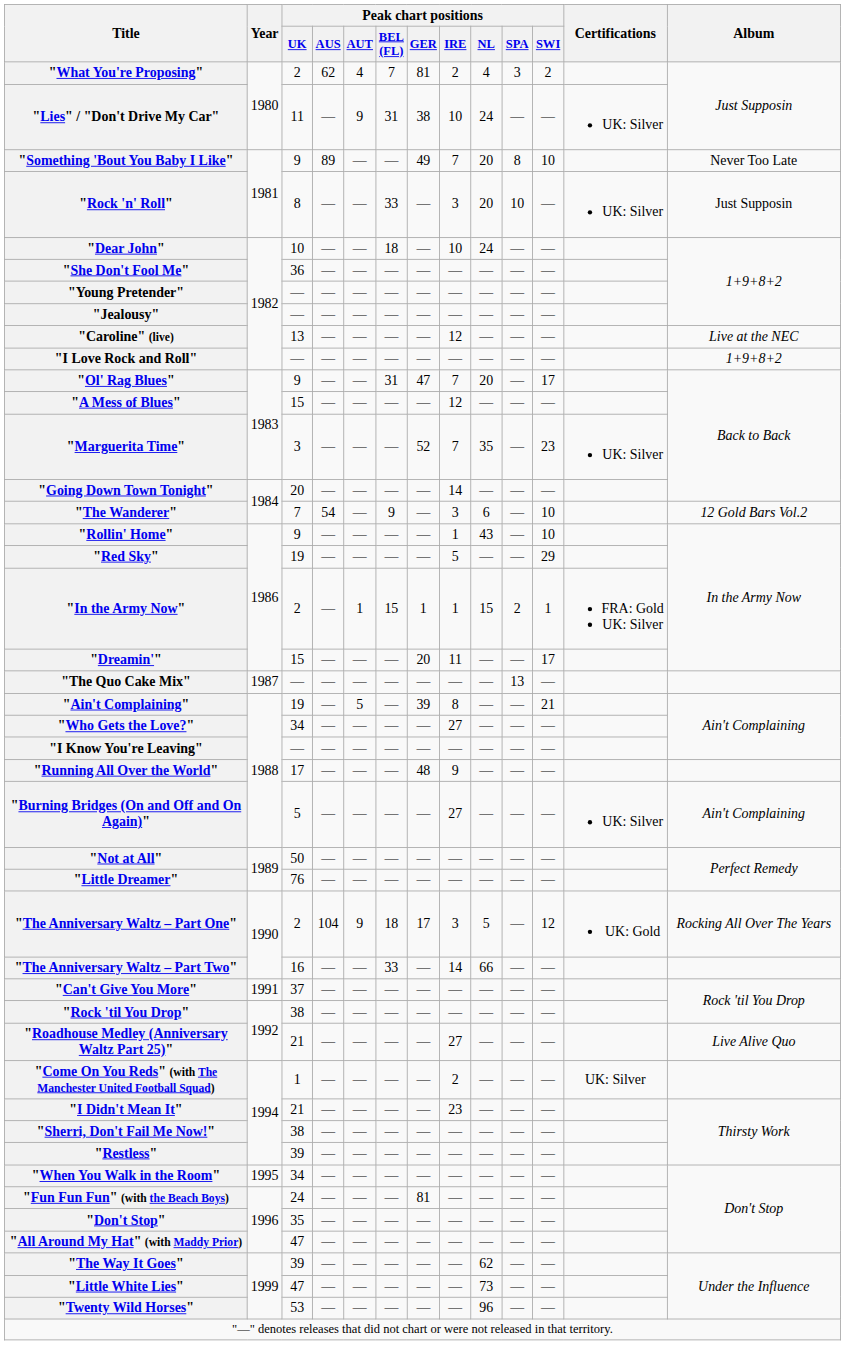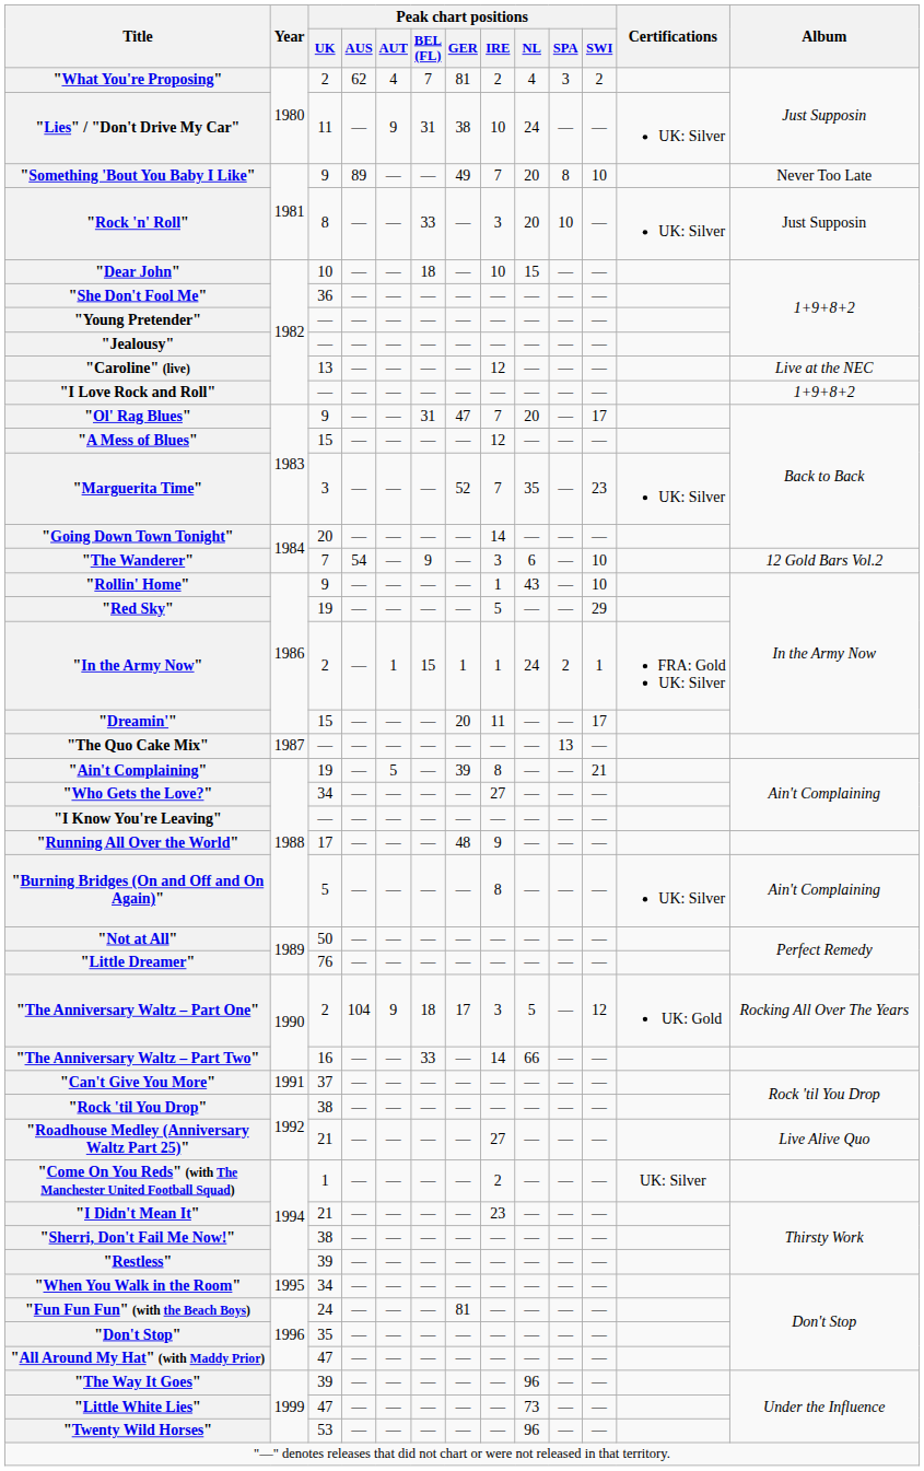"Dear John" | Peak chart positions / NL: 24 -> 15
"In the Army Now" | Peak chart positions / NL: 15 -> 24
"Burning Bridges (On and Off and On Again)" | Peak chart positions / IRE: 27 -> 8
"The Way It Goes" | Peak chart positions / NL: 62 -> 96
